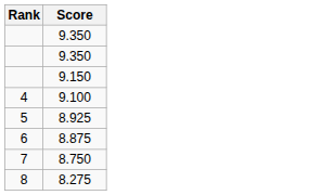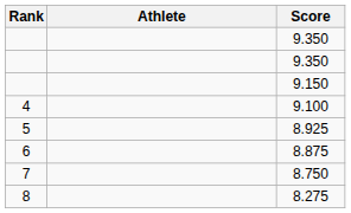+ column: Athlete
